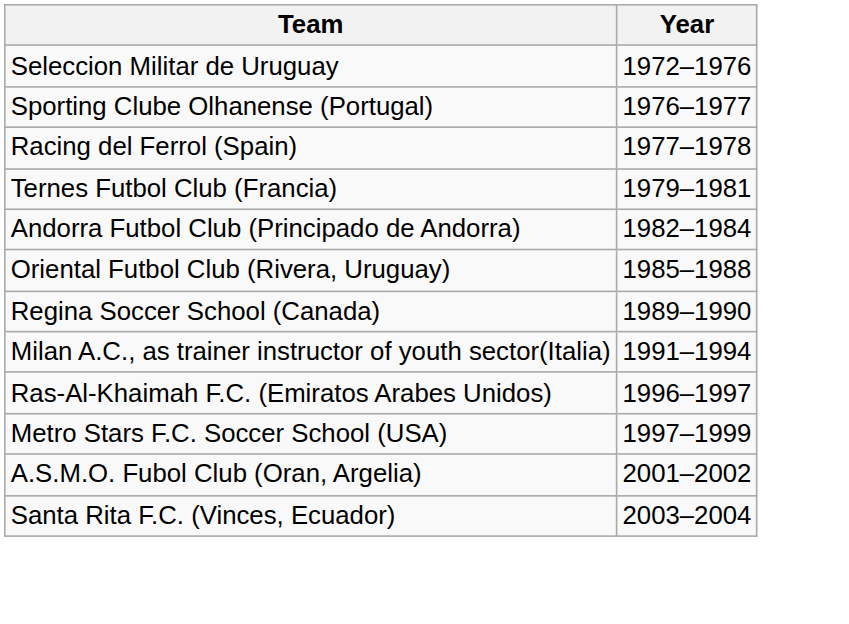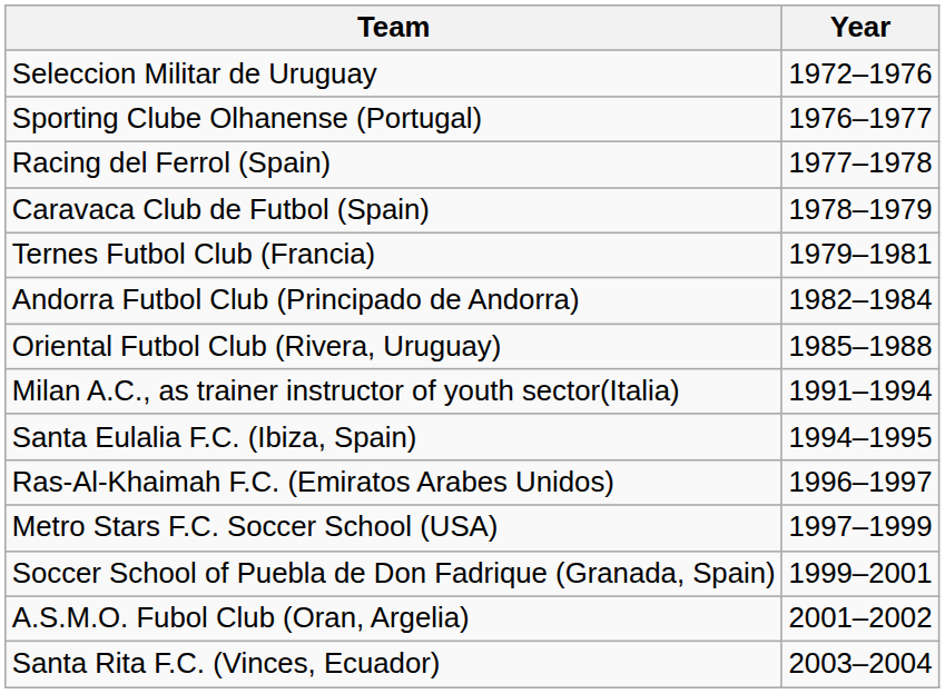+ row: Caravaca Club de Futbol (Spain) | 1978–1979
- row: Regina Soccer School (Canada) | 1989–1990
+ row: Santa Eulalia F.C. (Ibiza, Spain) | 1994–1995
+ row: Soccer School of Puebla de Don Fadrique (Granada, Spain) | 1999–2001
